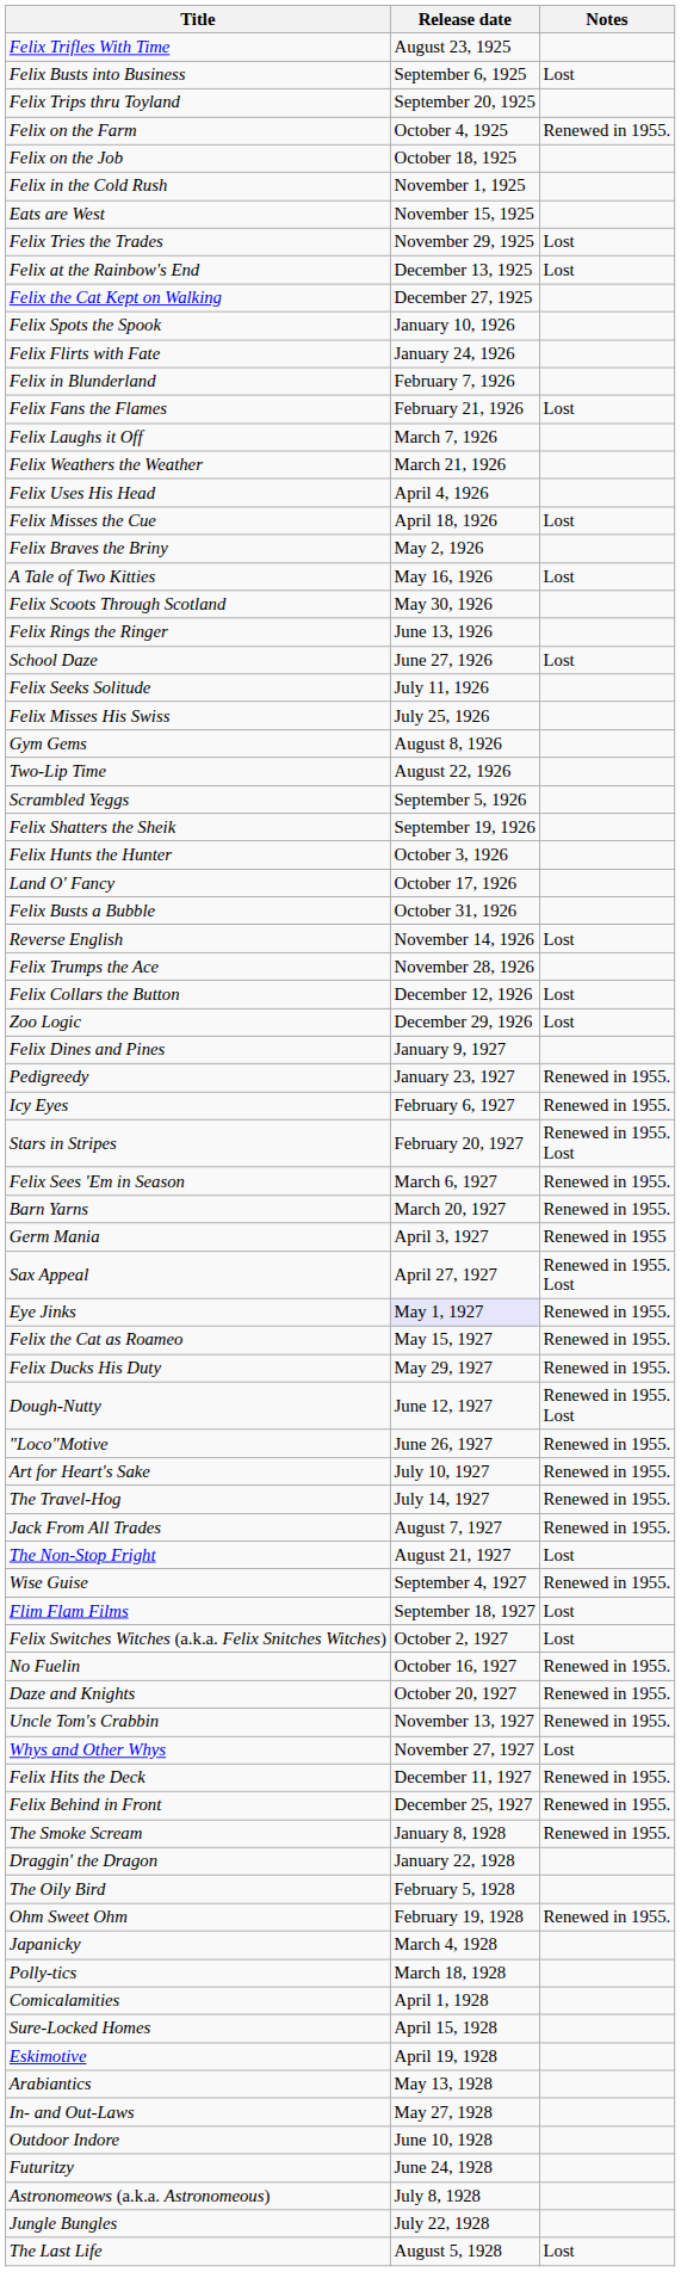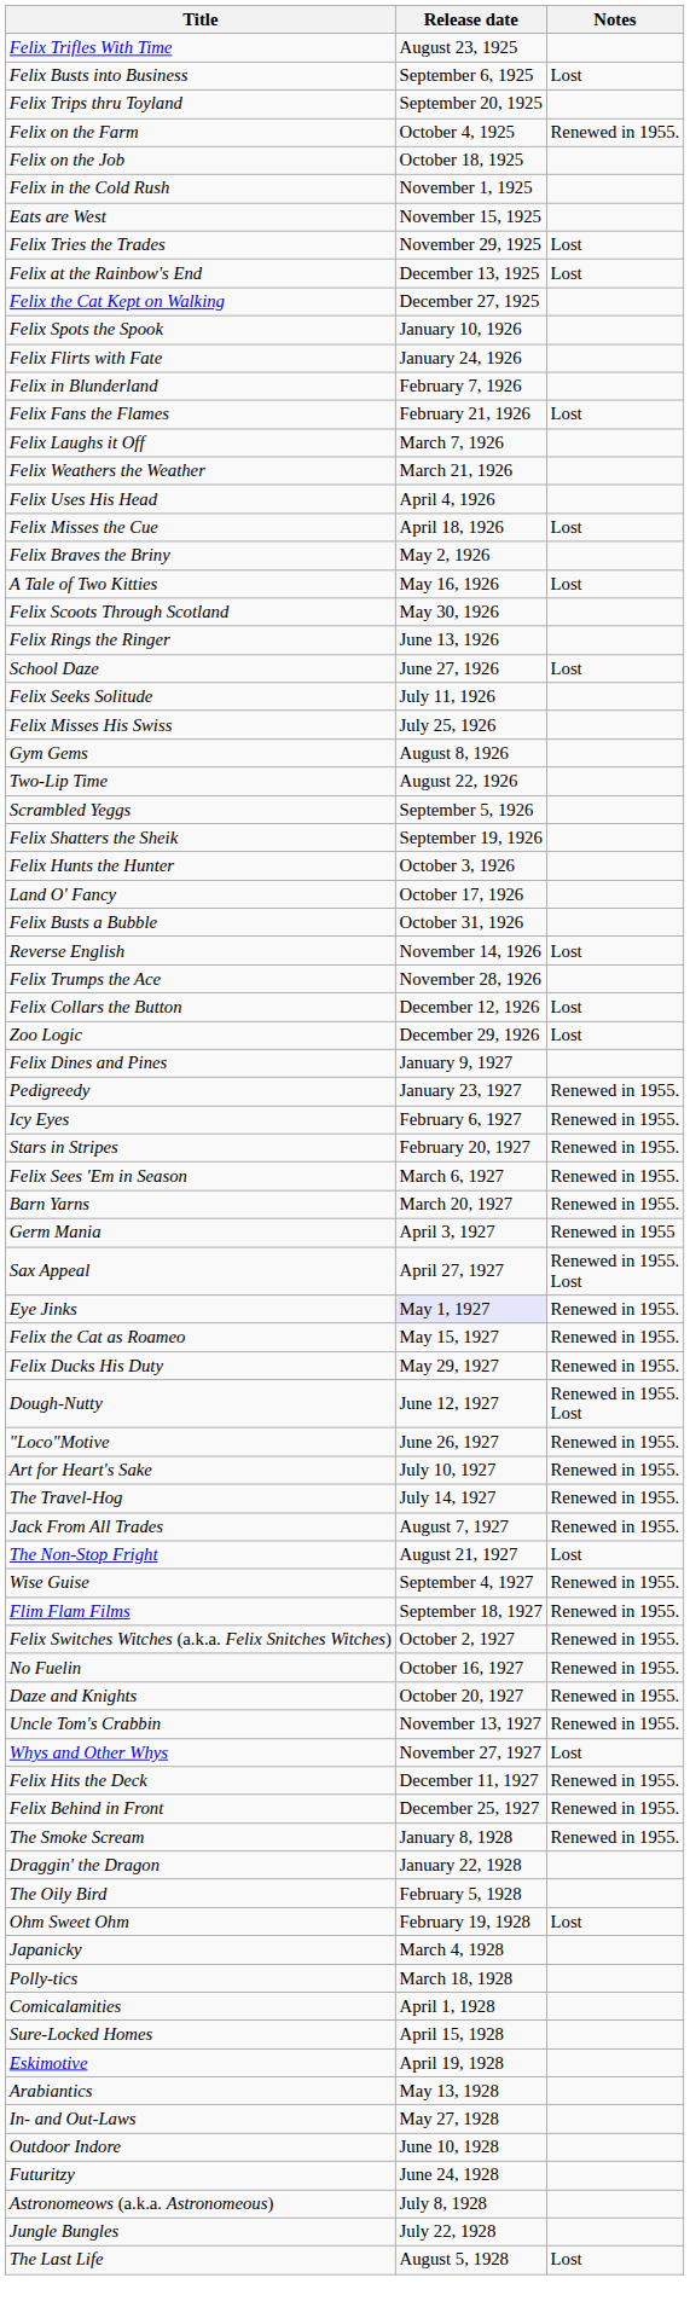Stars in Stripes | Notes: Renewed in 1955. Lost -> Renewed in 1955.
Flim Flam Films | Notes: Lost -> Renewed in 1955.
Felix Switches Witches (a.k.a. Felix Snitches Witches) | Notes: Lost -> Renewed in 1955.
Ohm Sweet Ohm | Notes: Renewed in 1955. -> Lost
